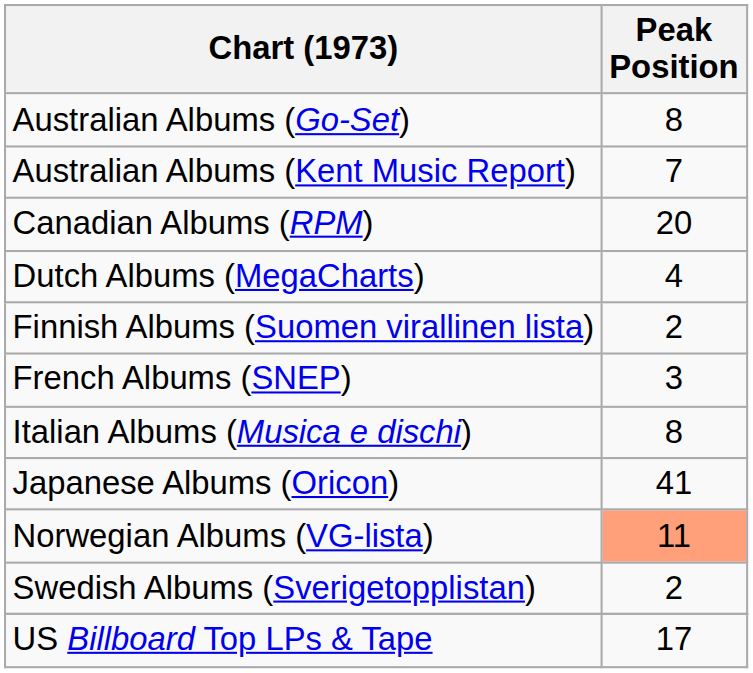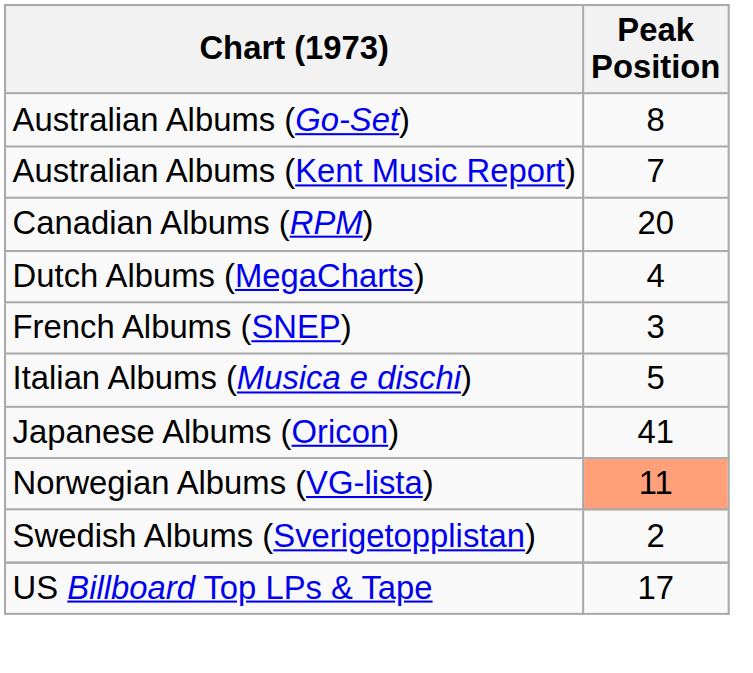- row: Finnish Albums (Suomen virallinen lista) | 2
Italian Albums (Musica e dischi) | Peak Position: 8 -> 5
